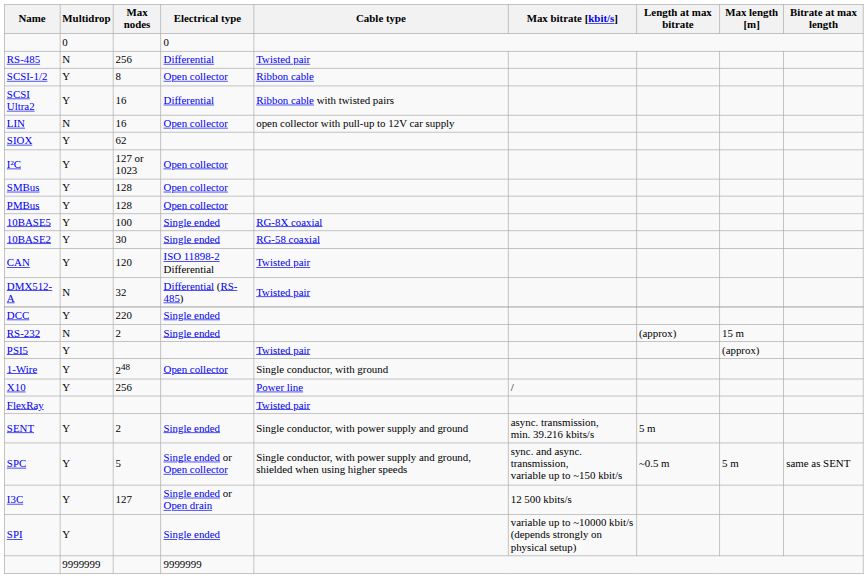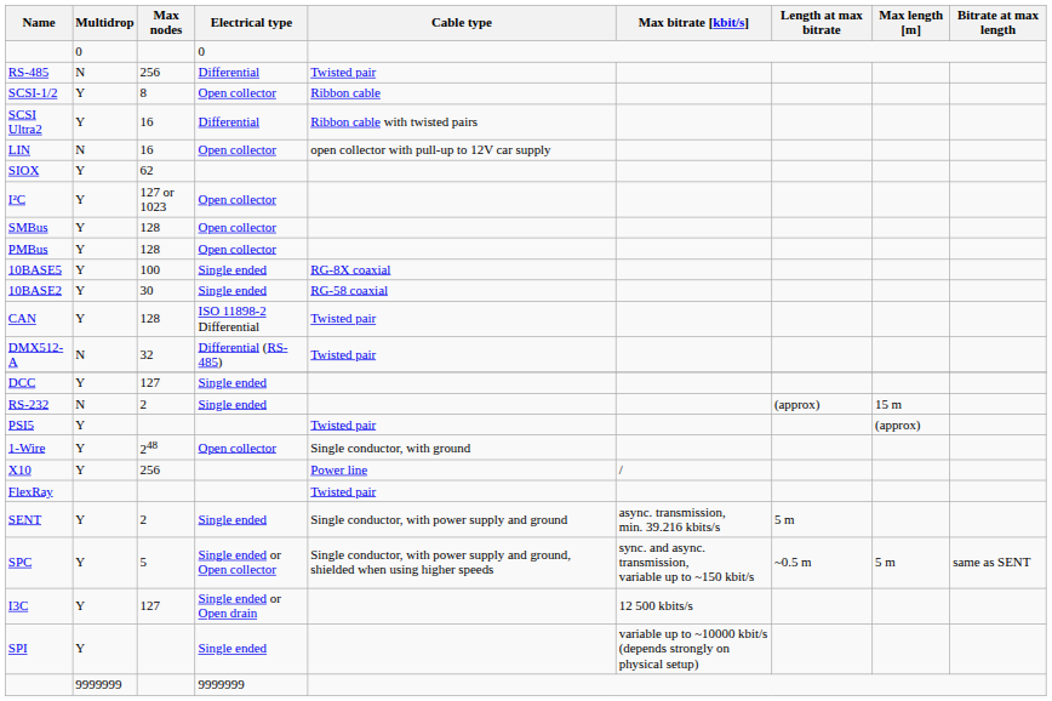CAN | Max nodes: 120 -> 128
DCC | Max nodes: 220 -> 127
